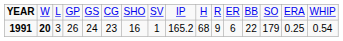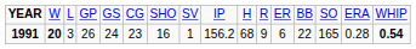1991 | column 9: 165.2 -> 156.2
1991 | column 14: 179 -> 165
1991 | column 15: 0.25 -> 0.28
1991 | column 16: normal -> bold
